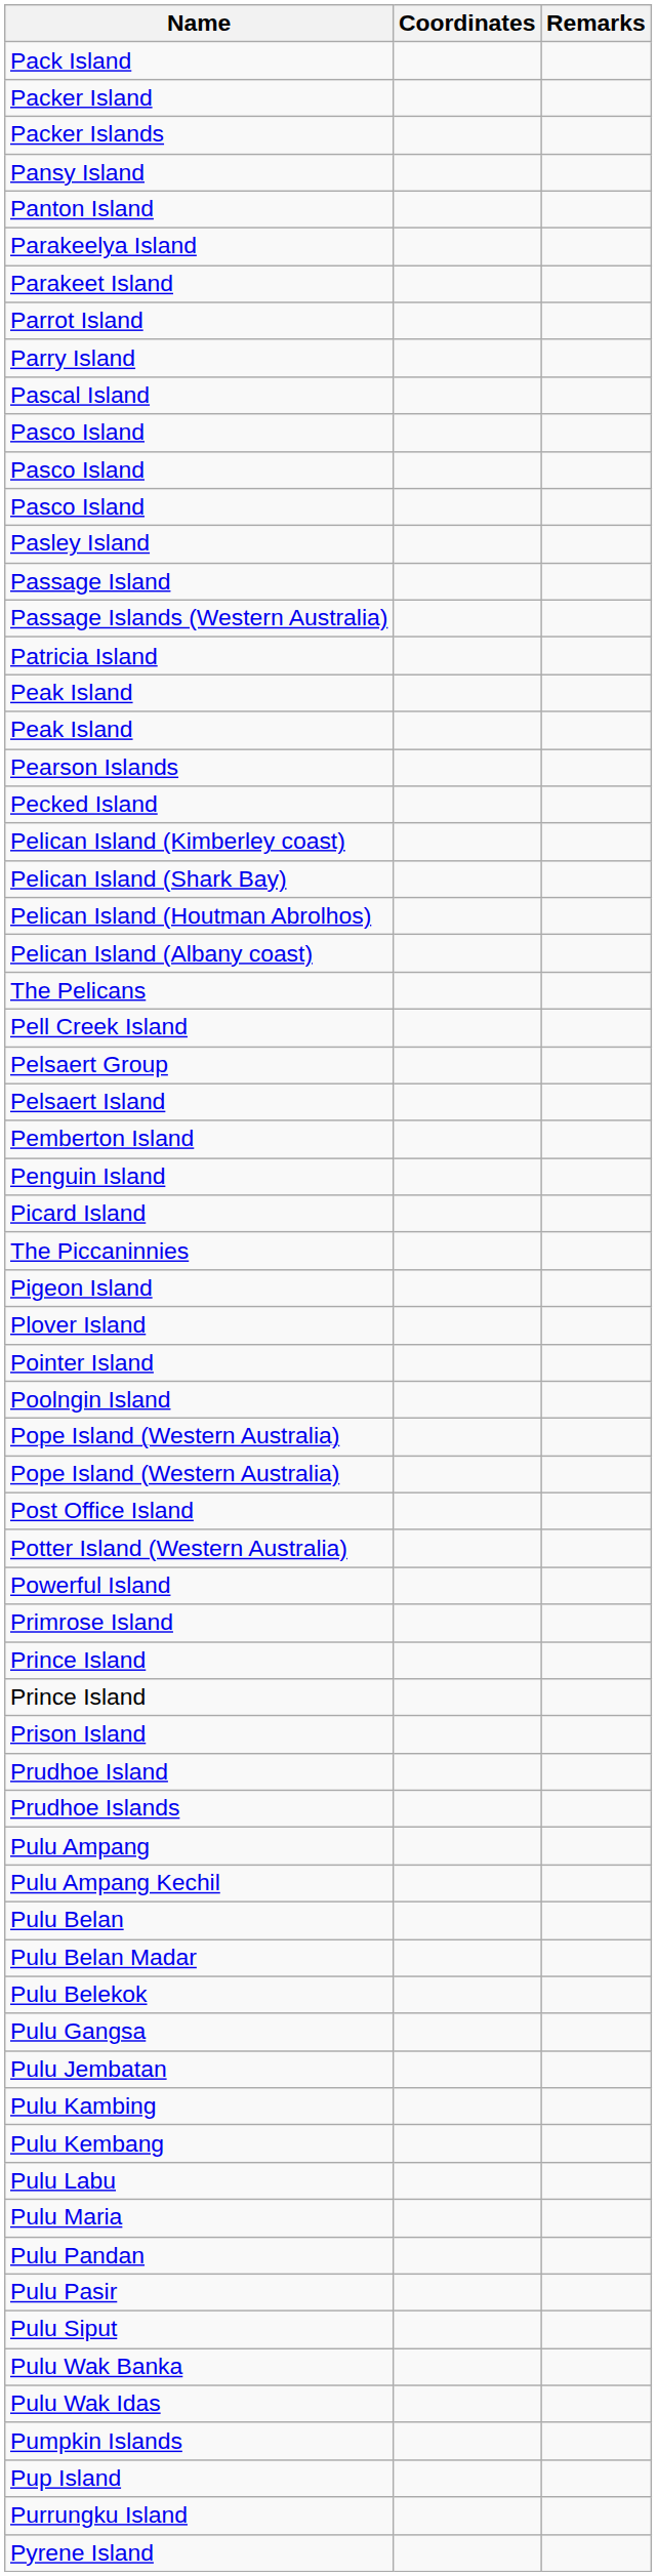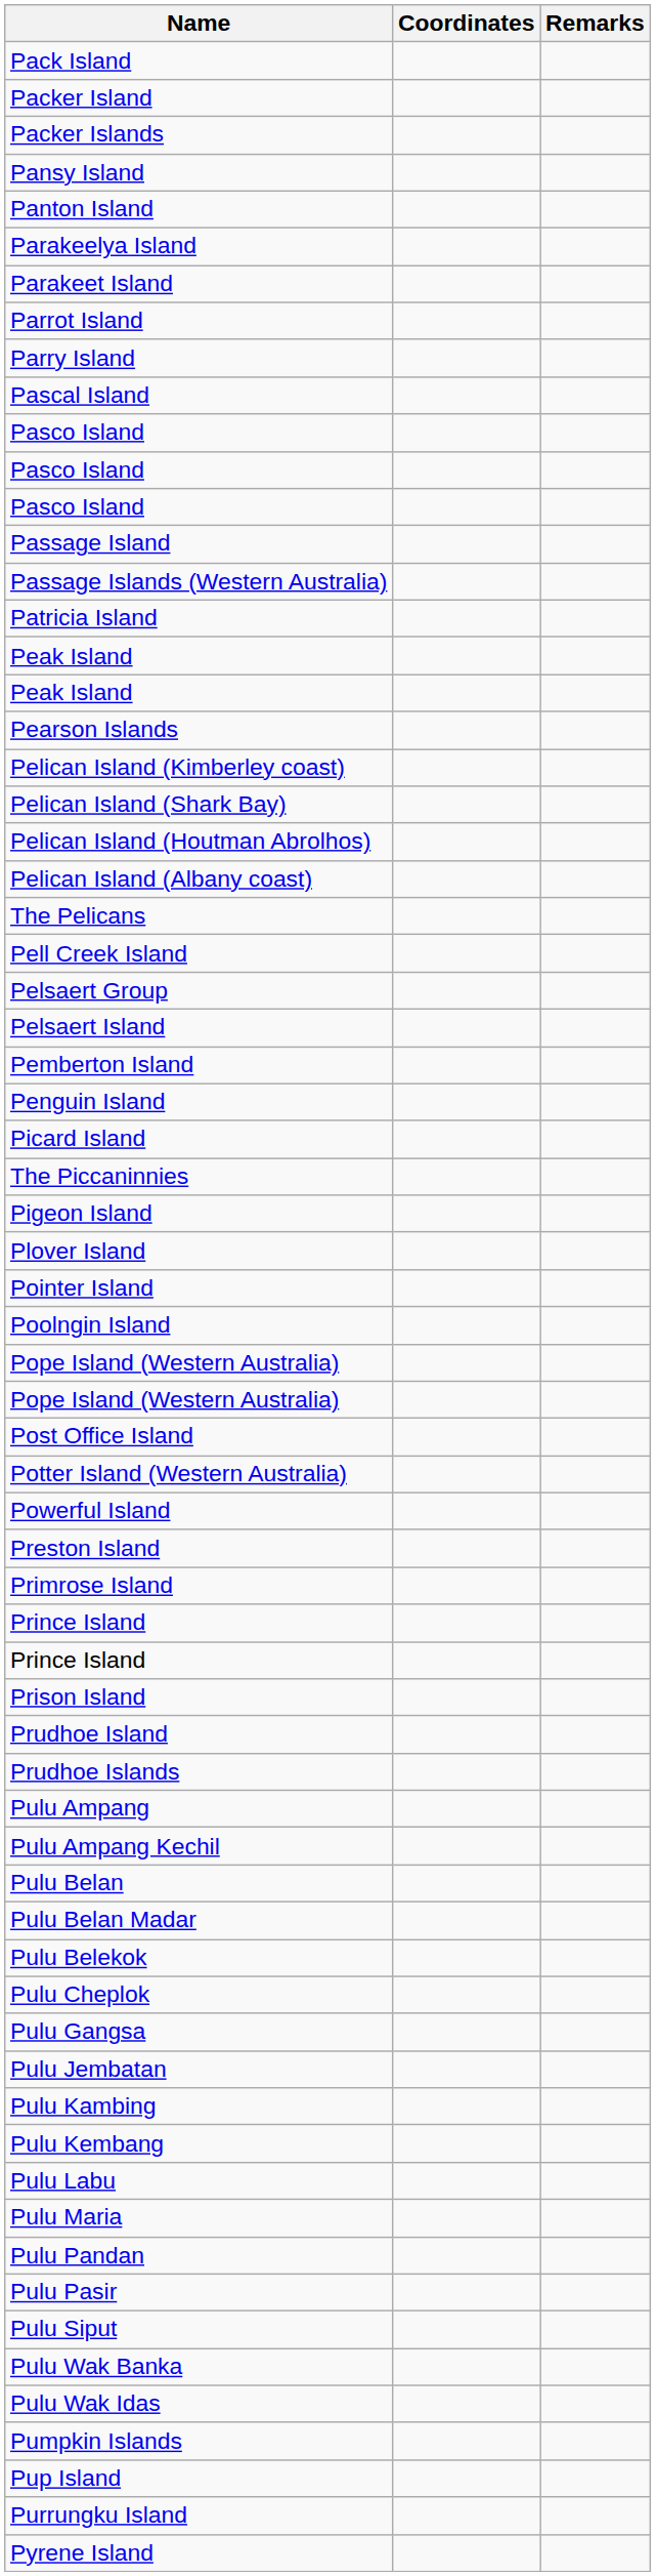- row: Pasley Island
- row: Pecked Island
+ row: Preston Island
+ row: Pulu Cheplok
